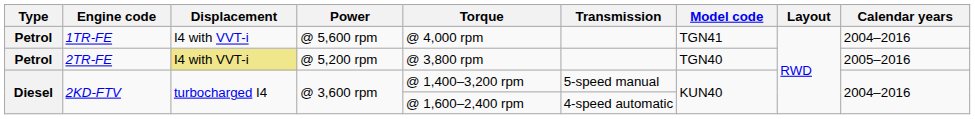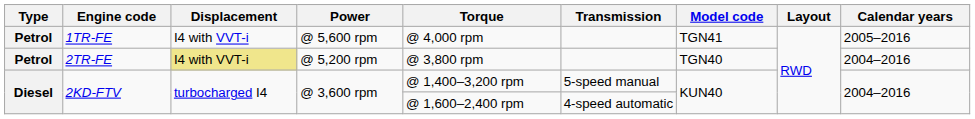1TR-FE | Calendar years: 2004–2016 -> 2005–2016
2TR-FE | Calendar years: 2005–2016 -> 2004–2016
